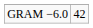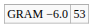GRAM −6.0 | column 2: 42 -> 53
